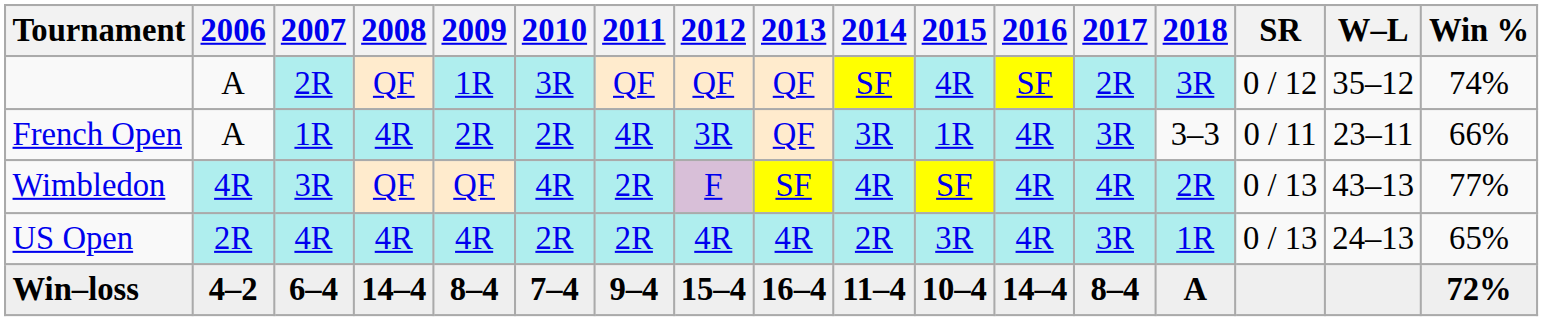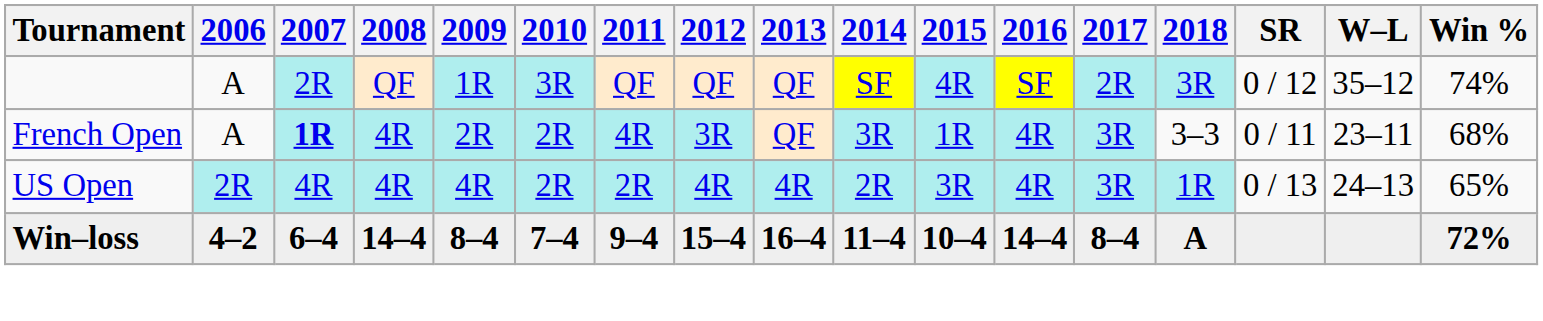French Open | 2007: normal -> bold
French Open | Win %: 66% -> 68%
- row: Wimbledon | 4R | 3R | QF | QF | 4R | 2R | F | SF | 4R | SF | 4R | 4R | 2R | 0 / 13 | 43–13 | 77%
